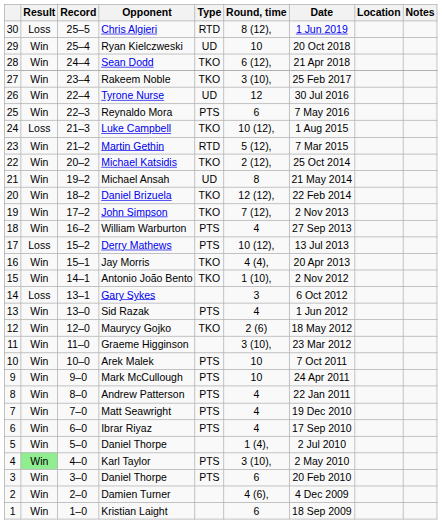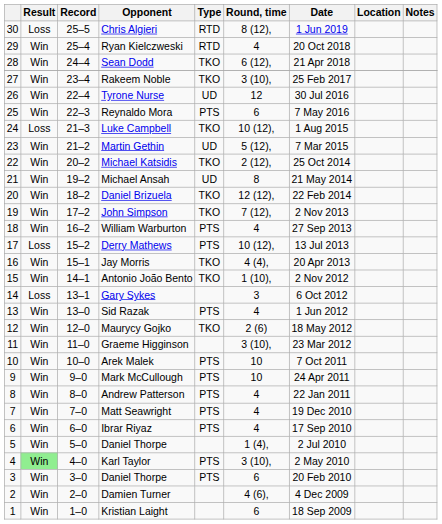Ryan Kielczweski | Type: UD -> RTD
Ryan Kielczweski | Round, time: 10 -> 4
Martin Gethin | Type: RTD -> UD
